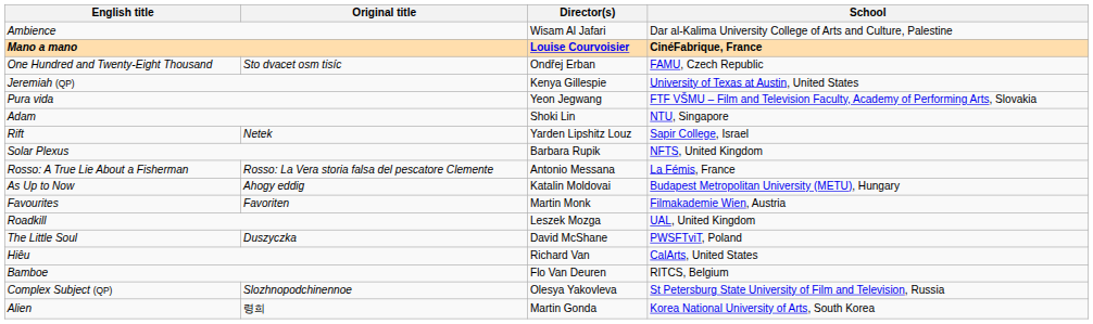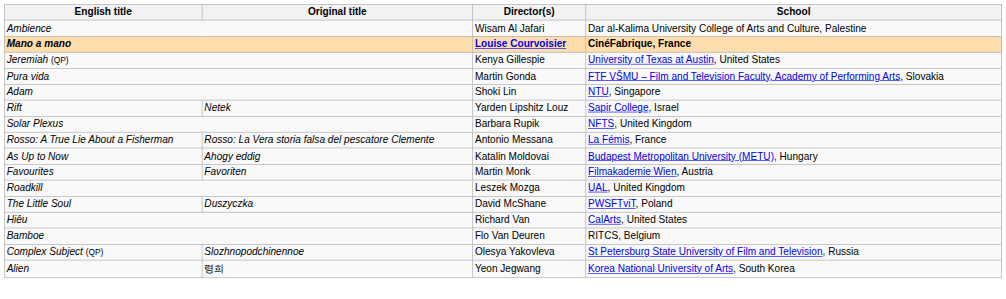- row: One Hundred and Twenty-Eight Thousand | Sto dvacet osm tisíc | Ondřej Erban | FAMU, Czech Republic
Pura vida | Director(s): Yeon Jegwang -> Martin Gonda
Alien | Director(s): Martin Gonda -> Yeon Jegwang
